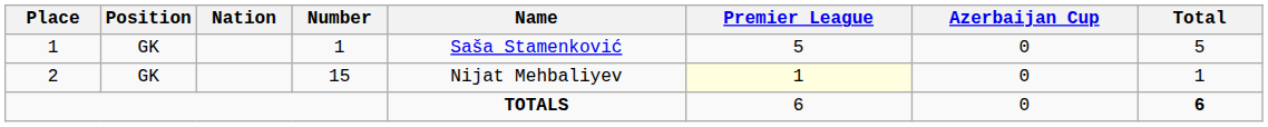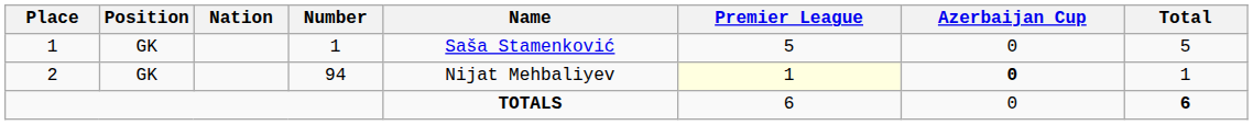2 | Number: 15 -> 94
2 | Azerbaijan Cup: normal -> bold
